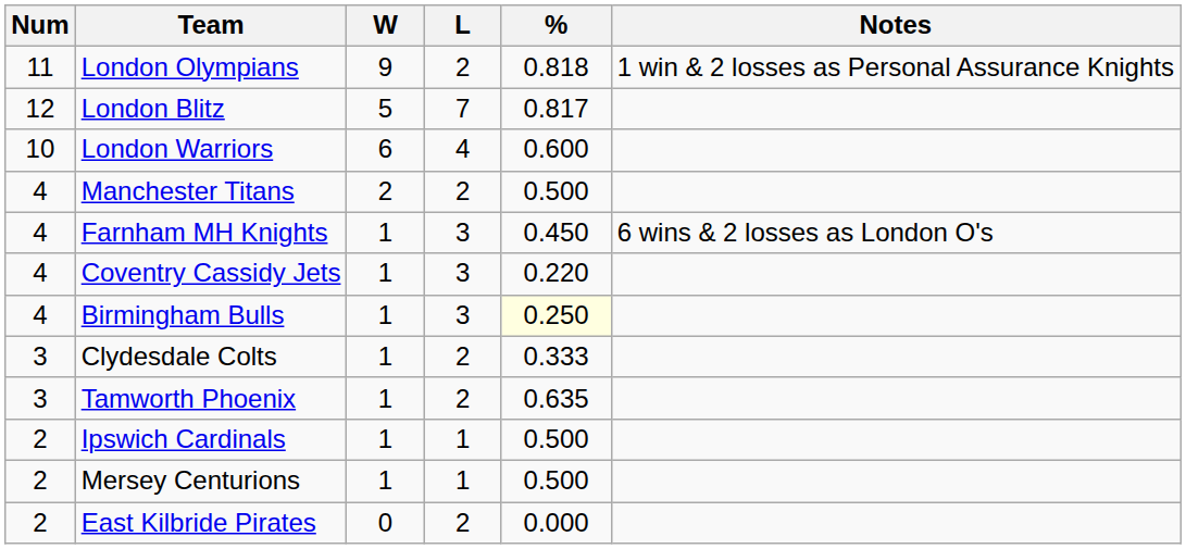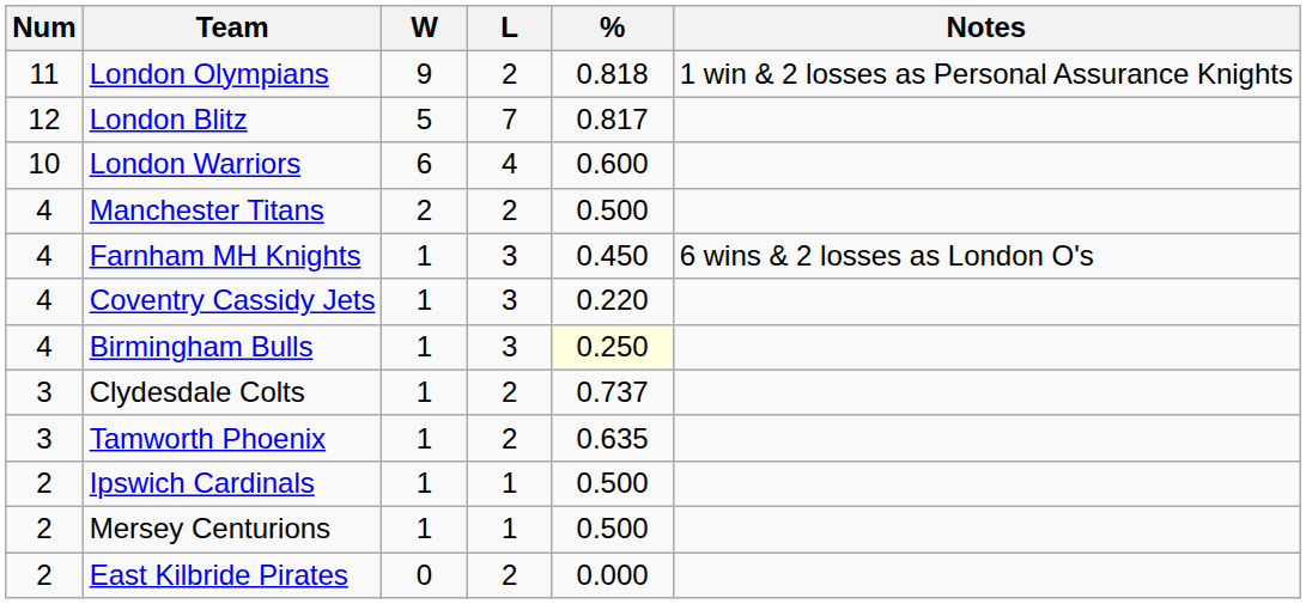Clydesdale Colts | %: 0.333 -> 0.737
